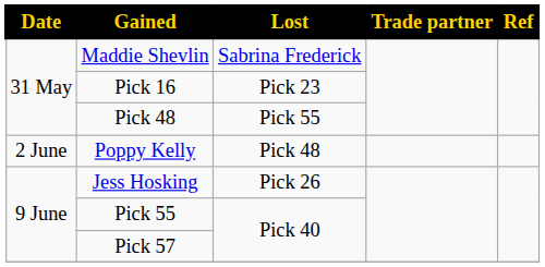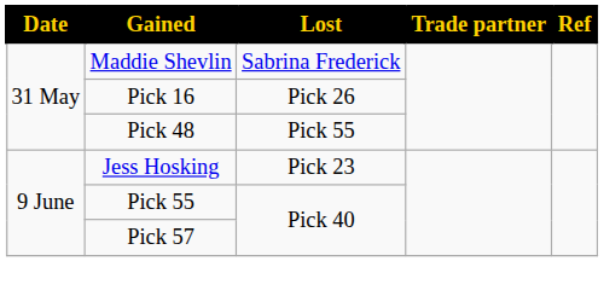Pick 16 | Lost: Pick 23 -> Pick 26
- row: 2 June | Poppy Kelly | Pick 48
Jess Hosking | Lost: Pick 26 -> Pick 23
